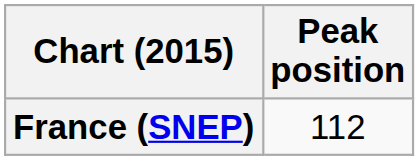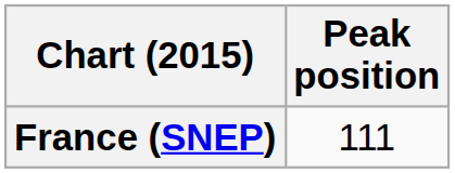France (SNEP) | Peak position: 112 -> 111
